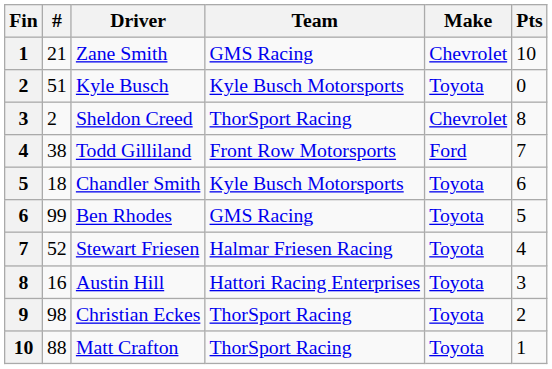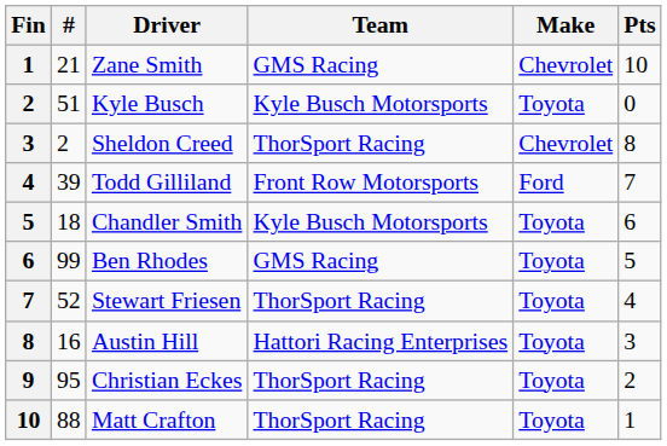Todd Gilliland | #: 38 -> 39
Stewart Friesen | Team: Halmar Friesen Racing -> ThorSport Racing
Christian Eckes | #: 98 -> 95
